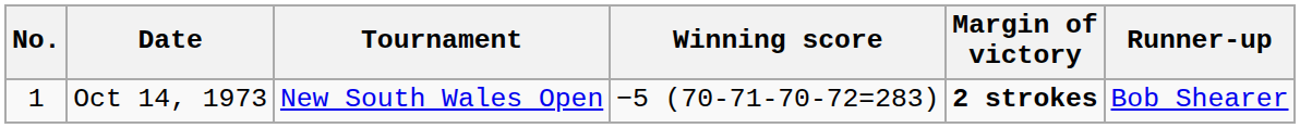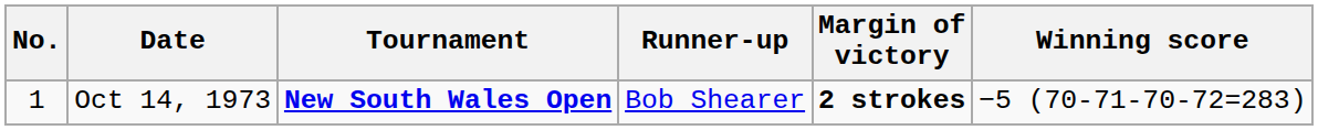columns swapped: Winning score <-> Runner-up
Oct 14, 1973 | Tournament: normal -> bold
